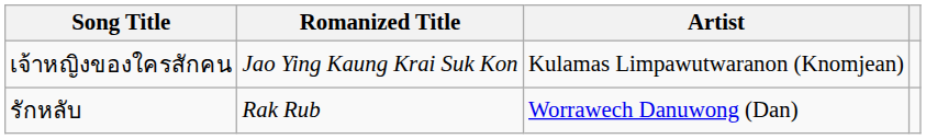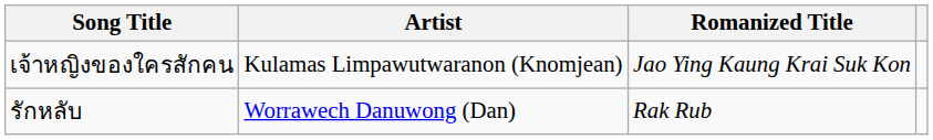columns swapped: Romanized Title <-> Artist
